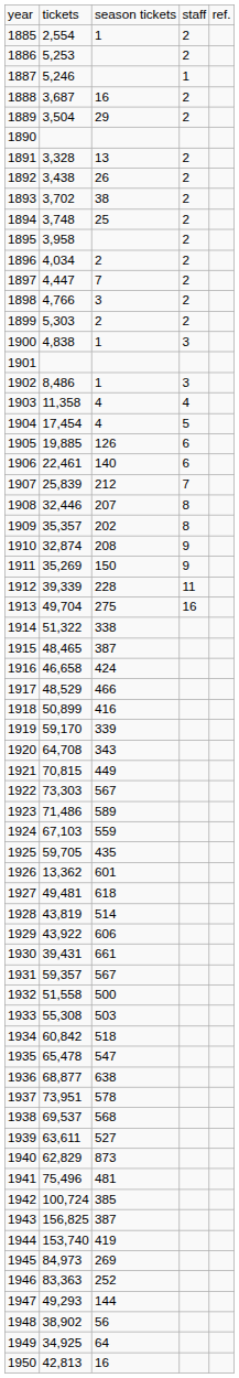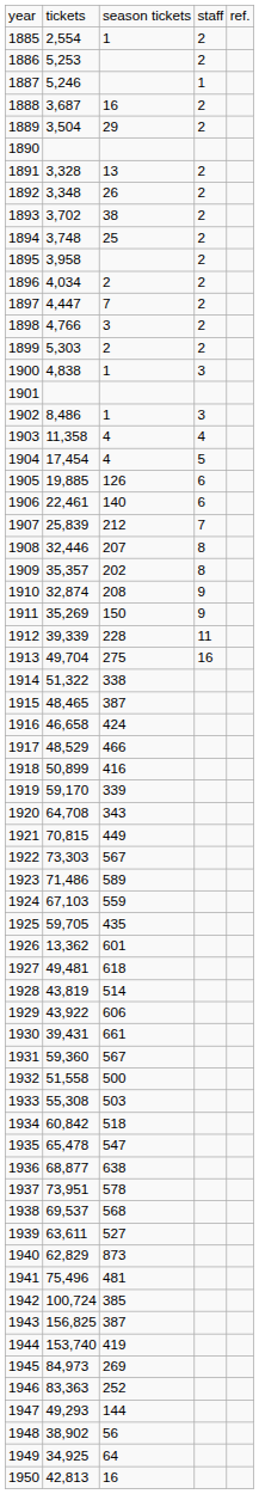1892 | column 2: 3,438 -> 3,348
1931 | column 2: 59,357 -> 59,360
